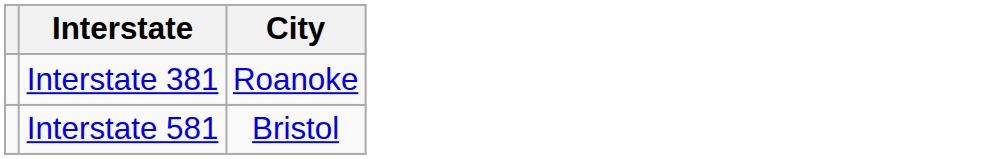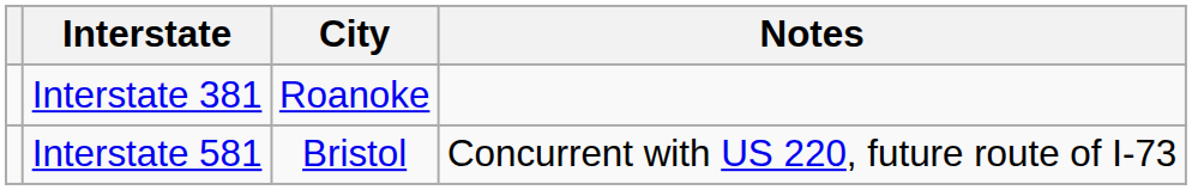+ column: Notes | Concurrent with US 220, future route of I-73
